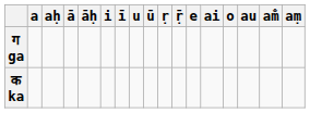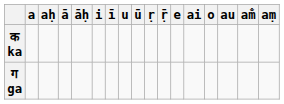rows swapped: क ka <-> ग ga
